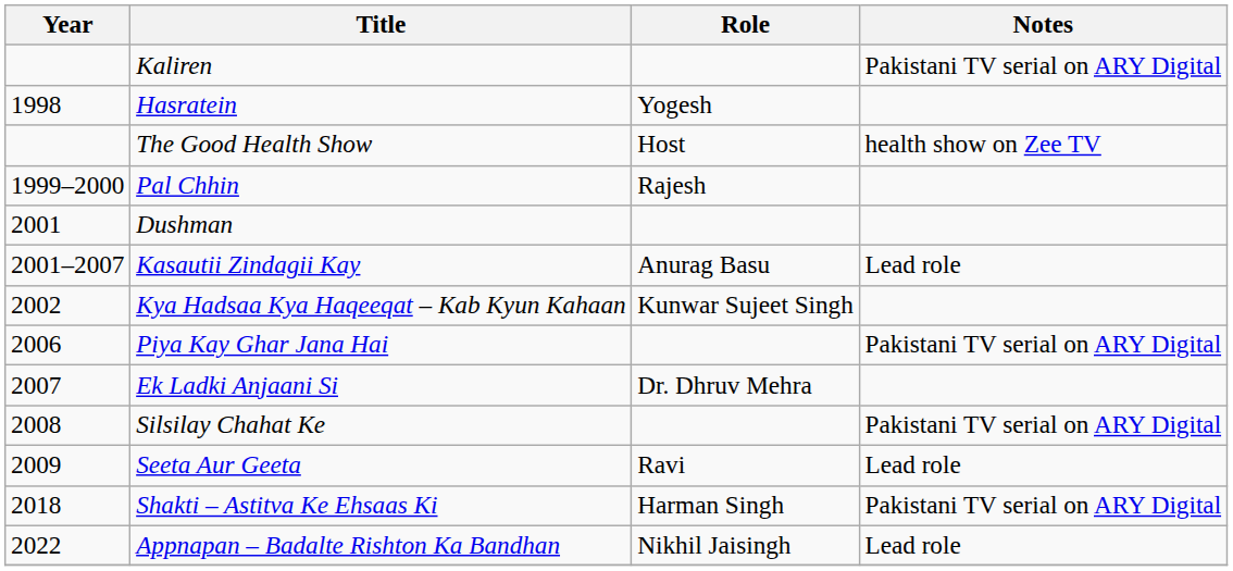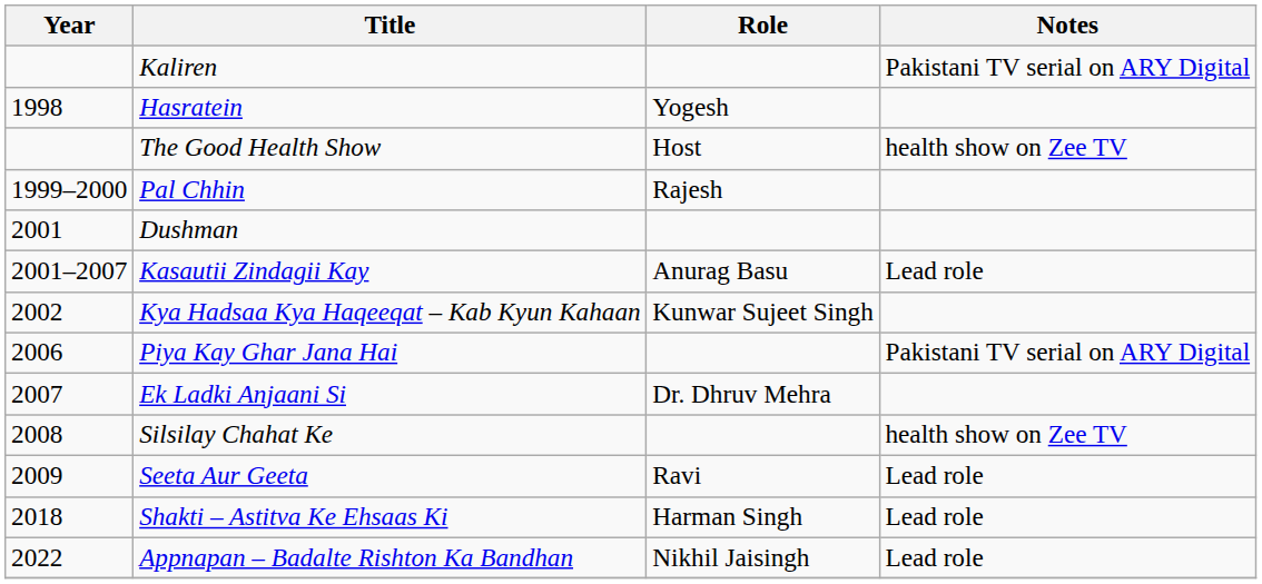Silsilay Chahat Ke | Notes: Pakistani TV serial on ARY Digital -> health show on Zee TV
Shakti – Astitva Ke Ehsaas Ki | Notes: Pakistani TV serial on ARY Digital -> Lead role
